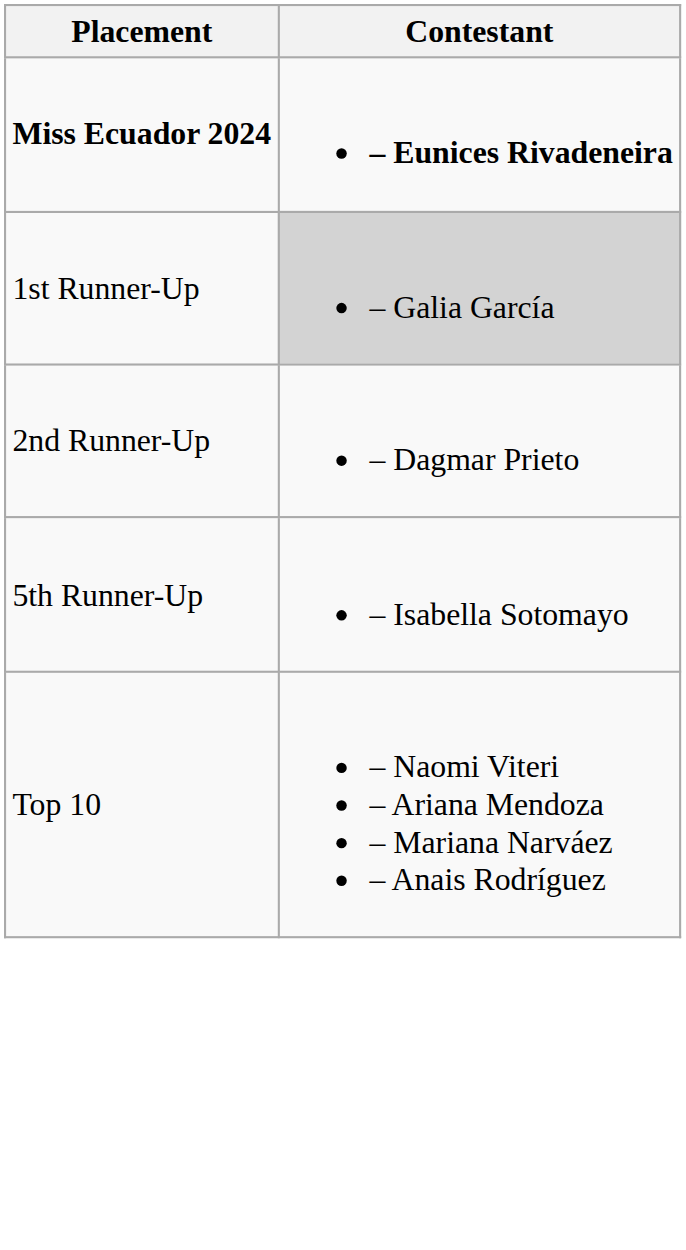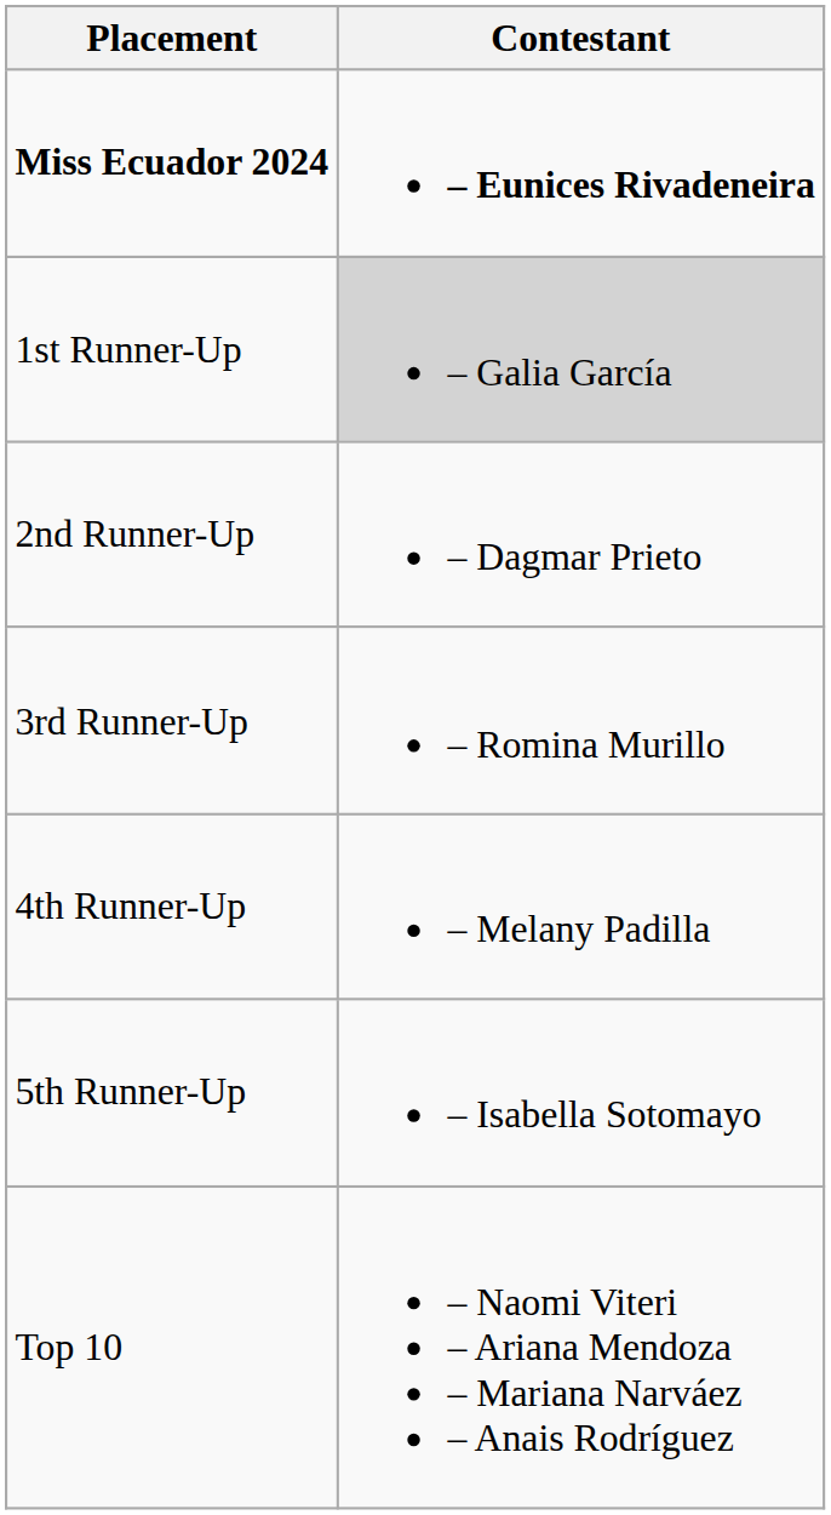+ row: 3rd Runner-Up | – Romina Murillo
+ row: 4th Runner-Up | – Melany Padilla
